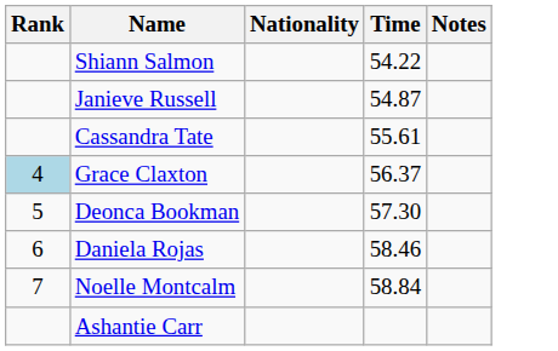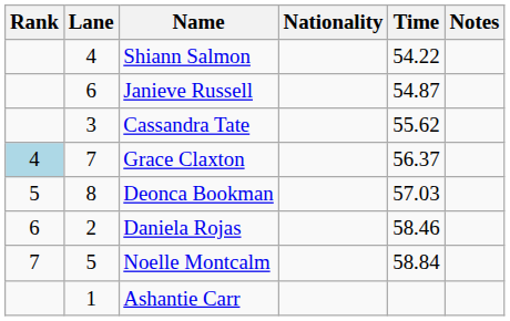+ column: Lane | 4 | 6 | 3 | 7 | 8 | 2 | 5 | 1
Cassandra Tate | Time: 55.61 -> 55.62
Deonca Bookman | Time: 57.30 -> 57.03
